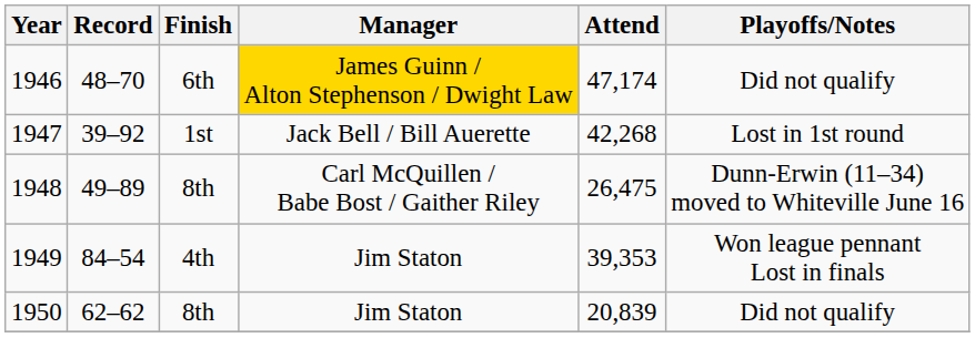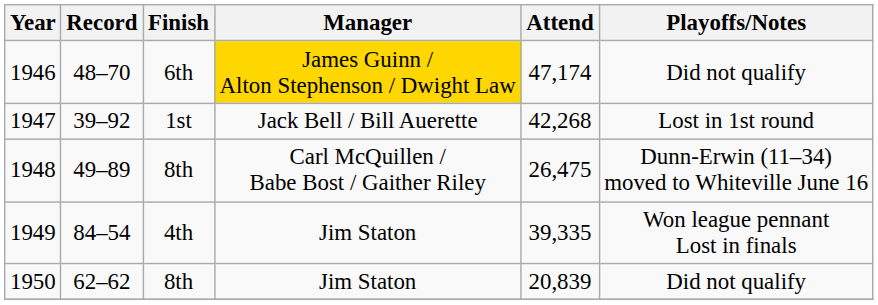1949 | Attend: 39,353 -> 39,335
